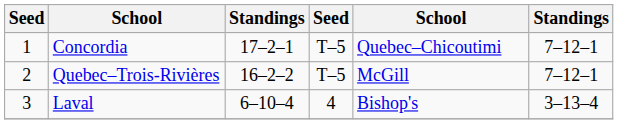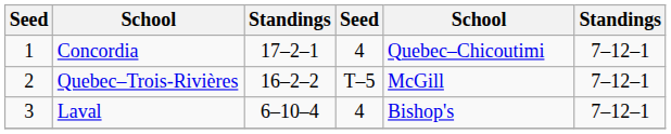Concordia | column 4: T–5 -> 4
Laval | column 6: 3–13–4 -> 7–12–1
